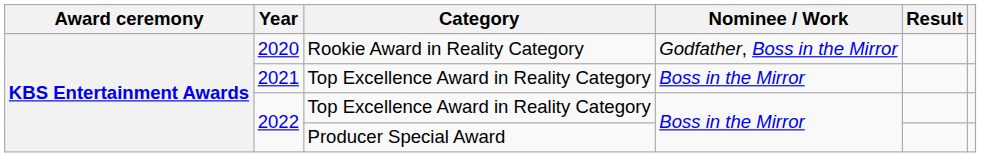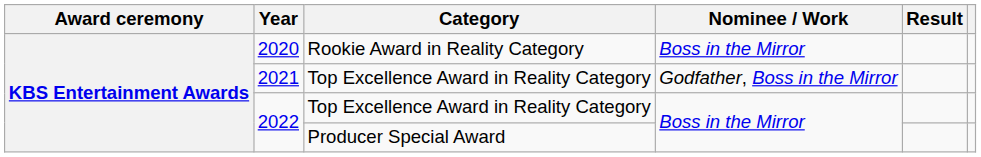2020 | Nominee / Work: Godfather, Boss in the Mirror -> Boss in the Mirror
2021 | Nominee / Work: Boss in the Mirror -> Godfather, Boss in the Mirror
